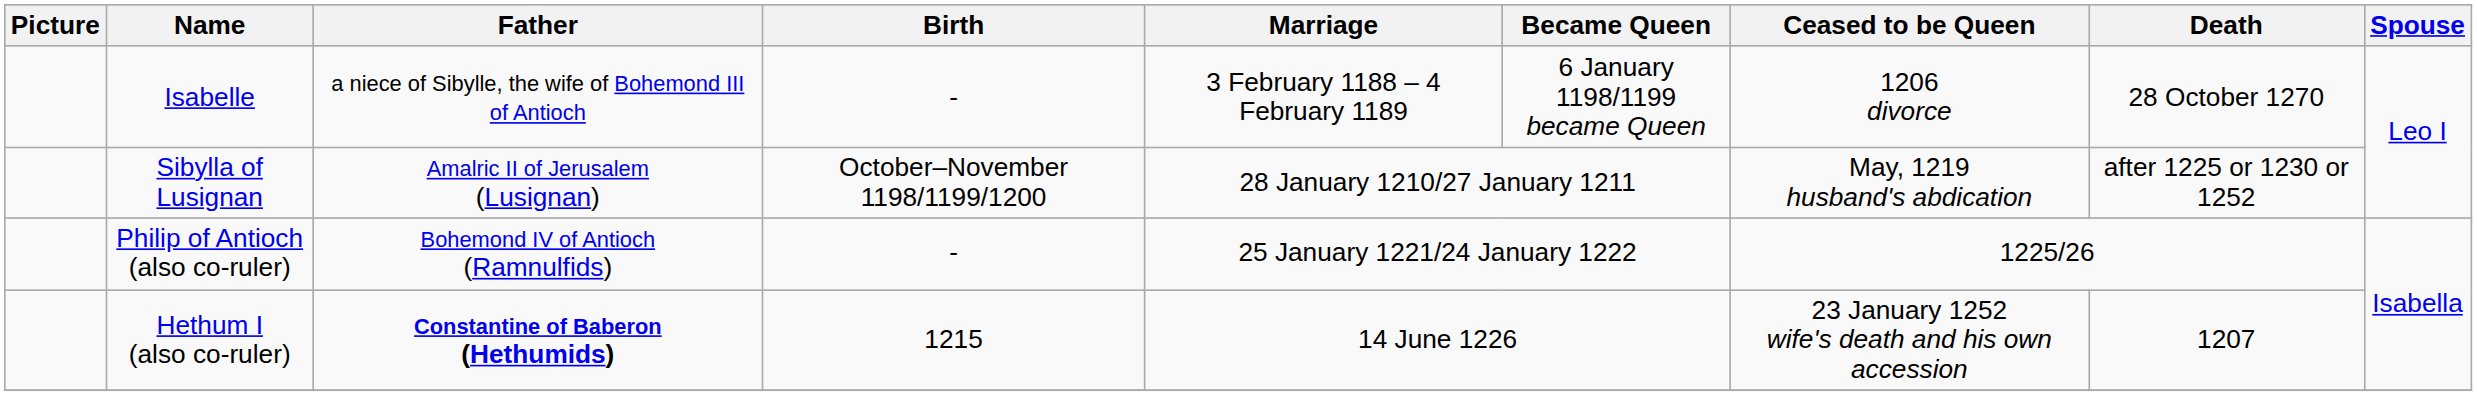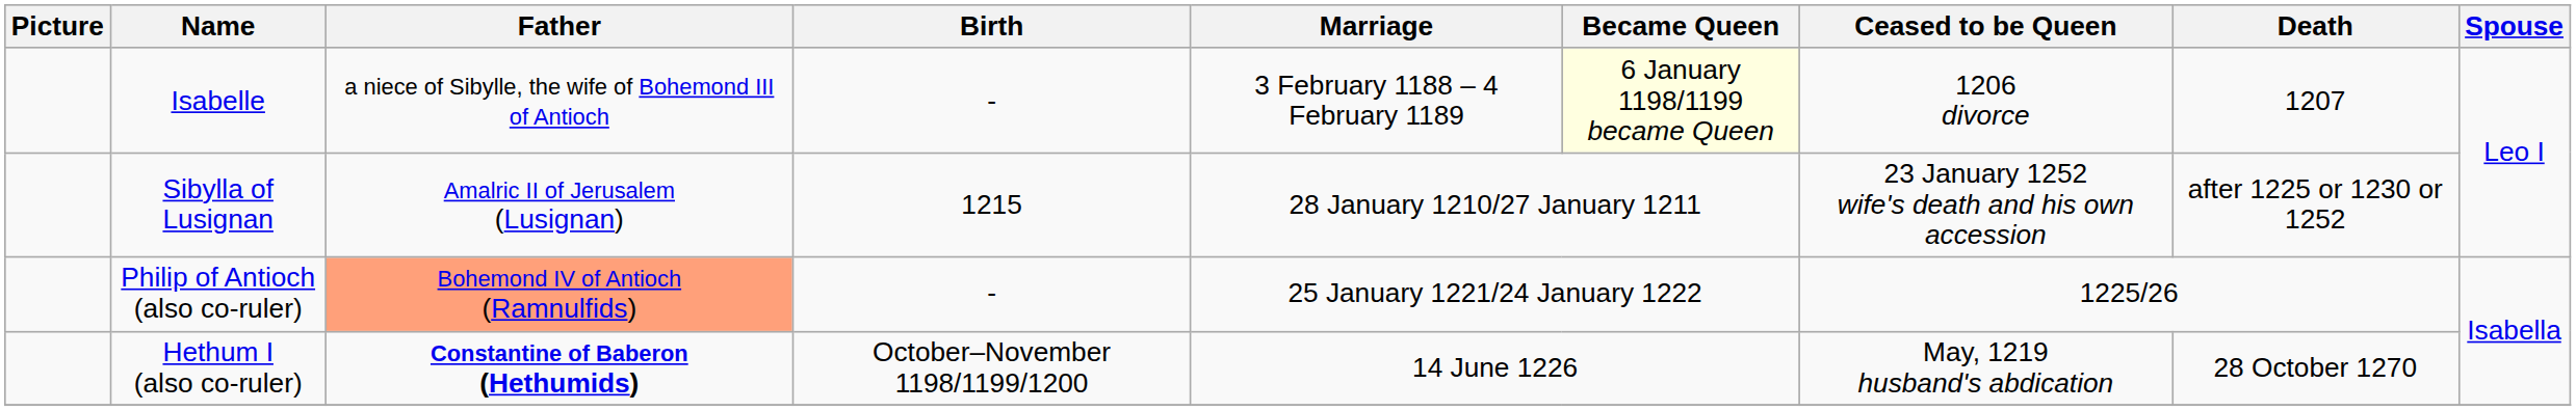Isabelle | Became Queen: no background -> lightyellow background
Isabelle | Death: 28 October 1270 -> 1207
Sibylla of Lusignan | Birth: October–November 1198/1199/1200 -> 1215
Sibylla of Lusignan | Ceased to be Queen: May, 1219 husband's abdication -> 23 January 1252 wife's death and his own accession
Philip of Antioch (also co-ruler) | Father: no background -> lightsalmon background
Hethum I (also co-ruler) | Birth: 1215 -> October–November 1198/1199/1200
Hethum I (also co-ruler) | Ceased to be Queen: 23 January 1252 wife's death and his own accession -> May, 1219 husband's abdication
Hethum I (also co-ruler) | Death: 1207 -> 28 October 1270
